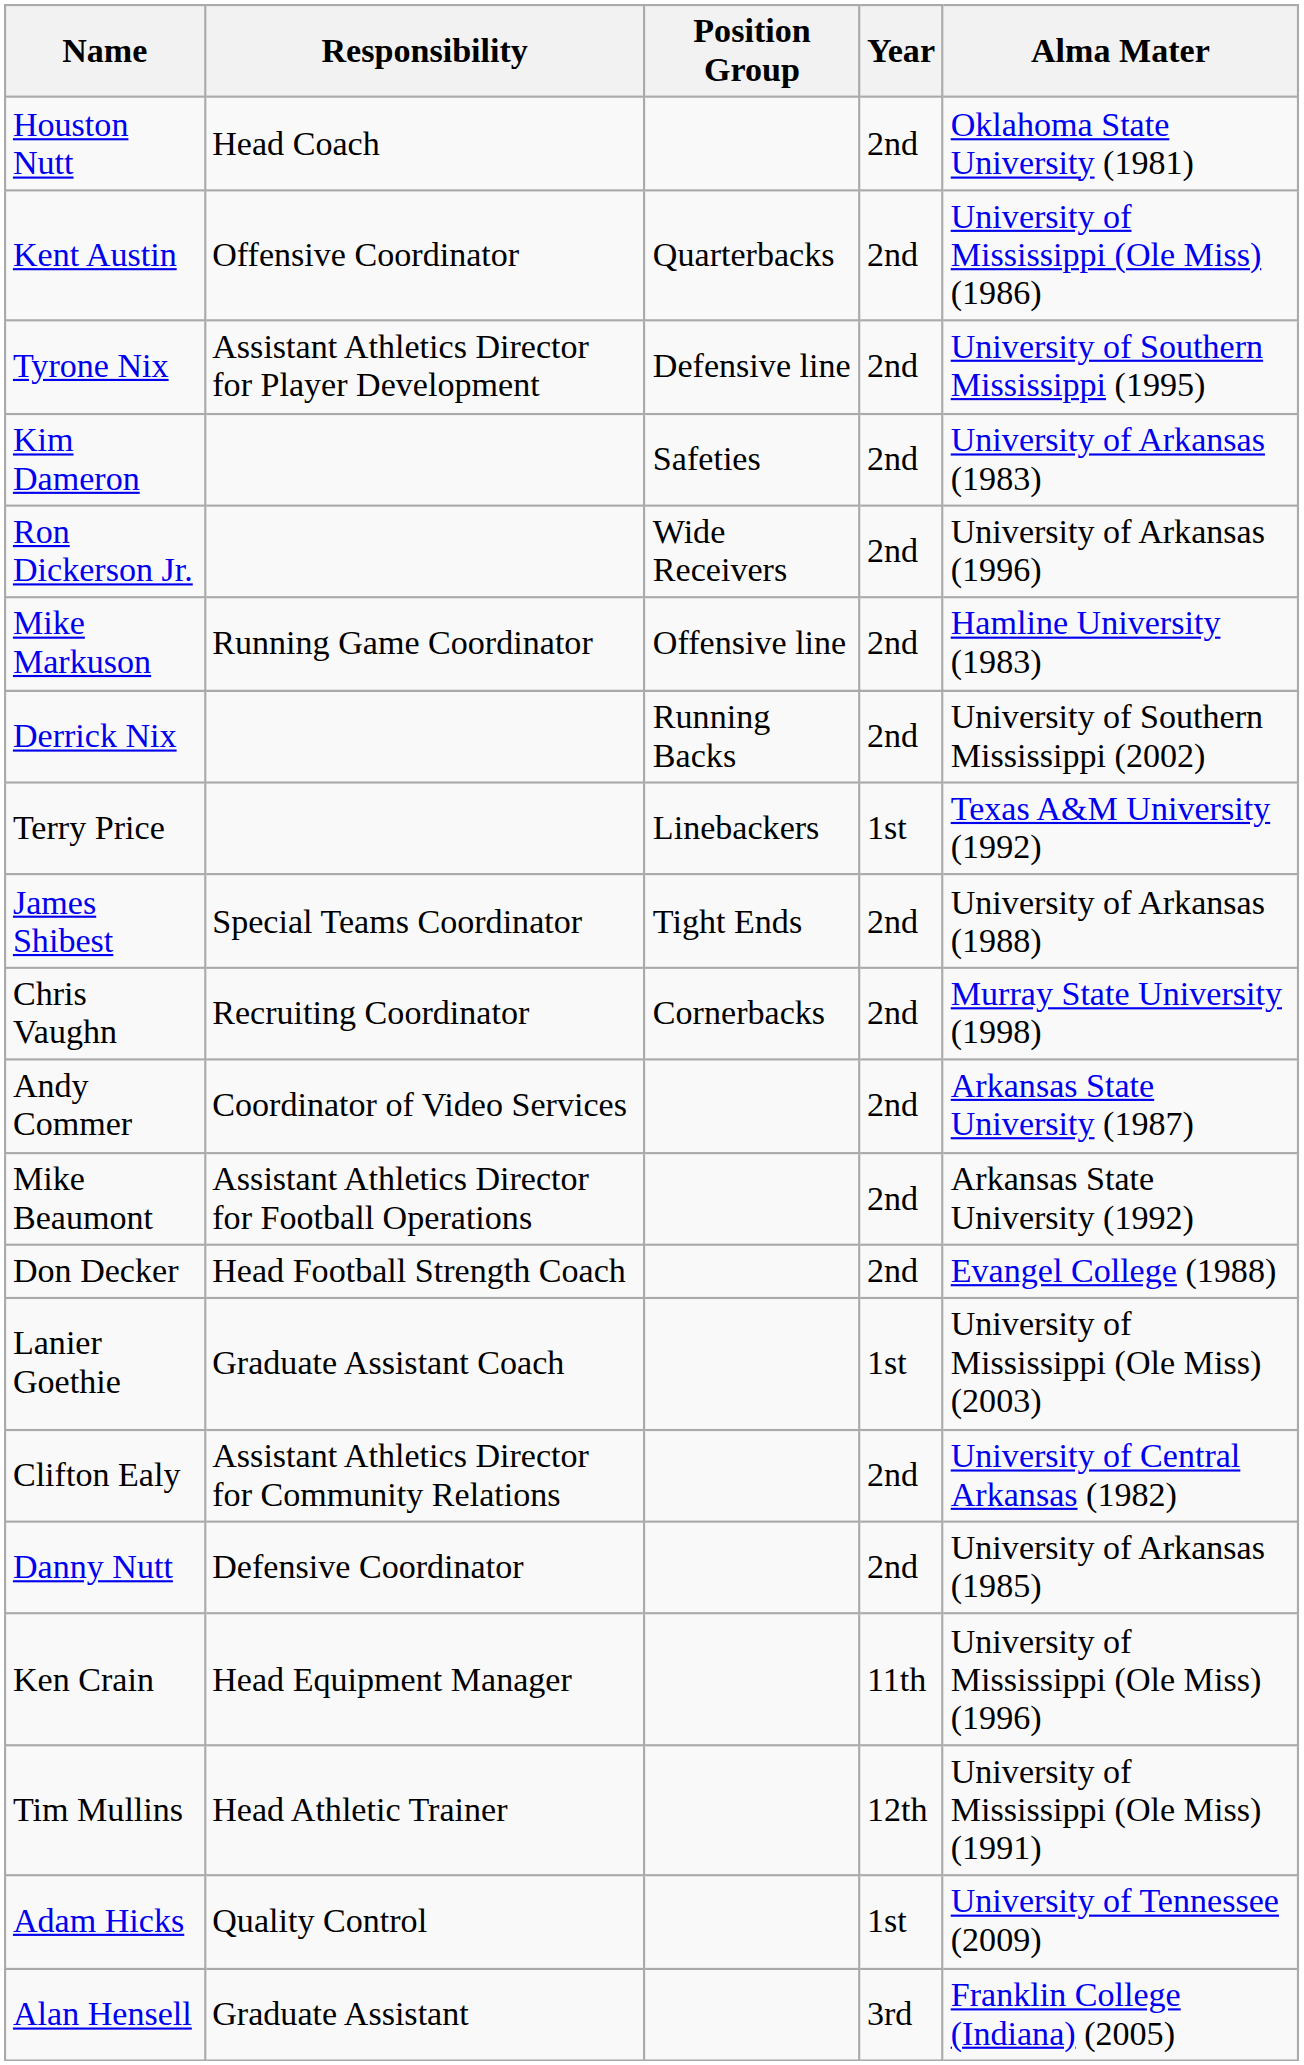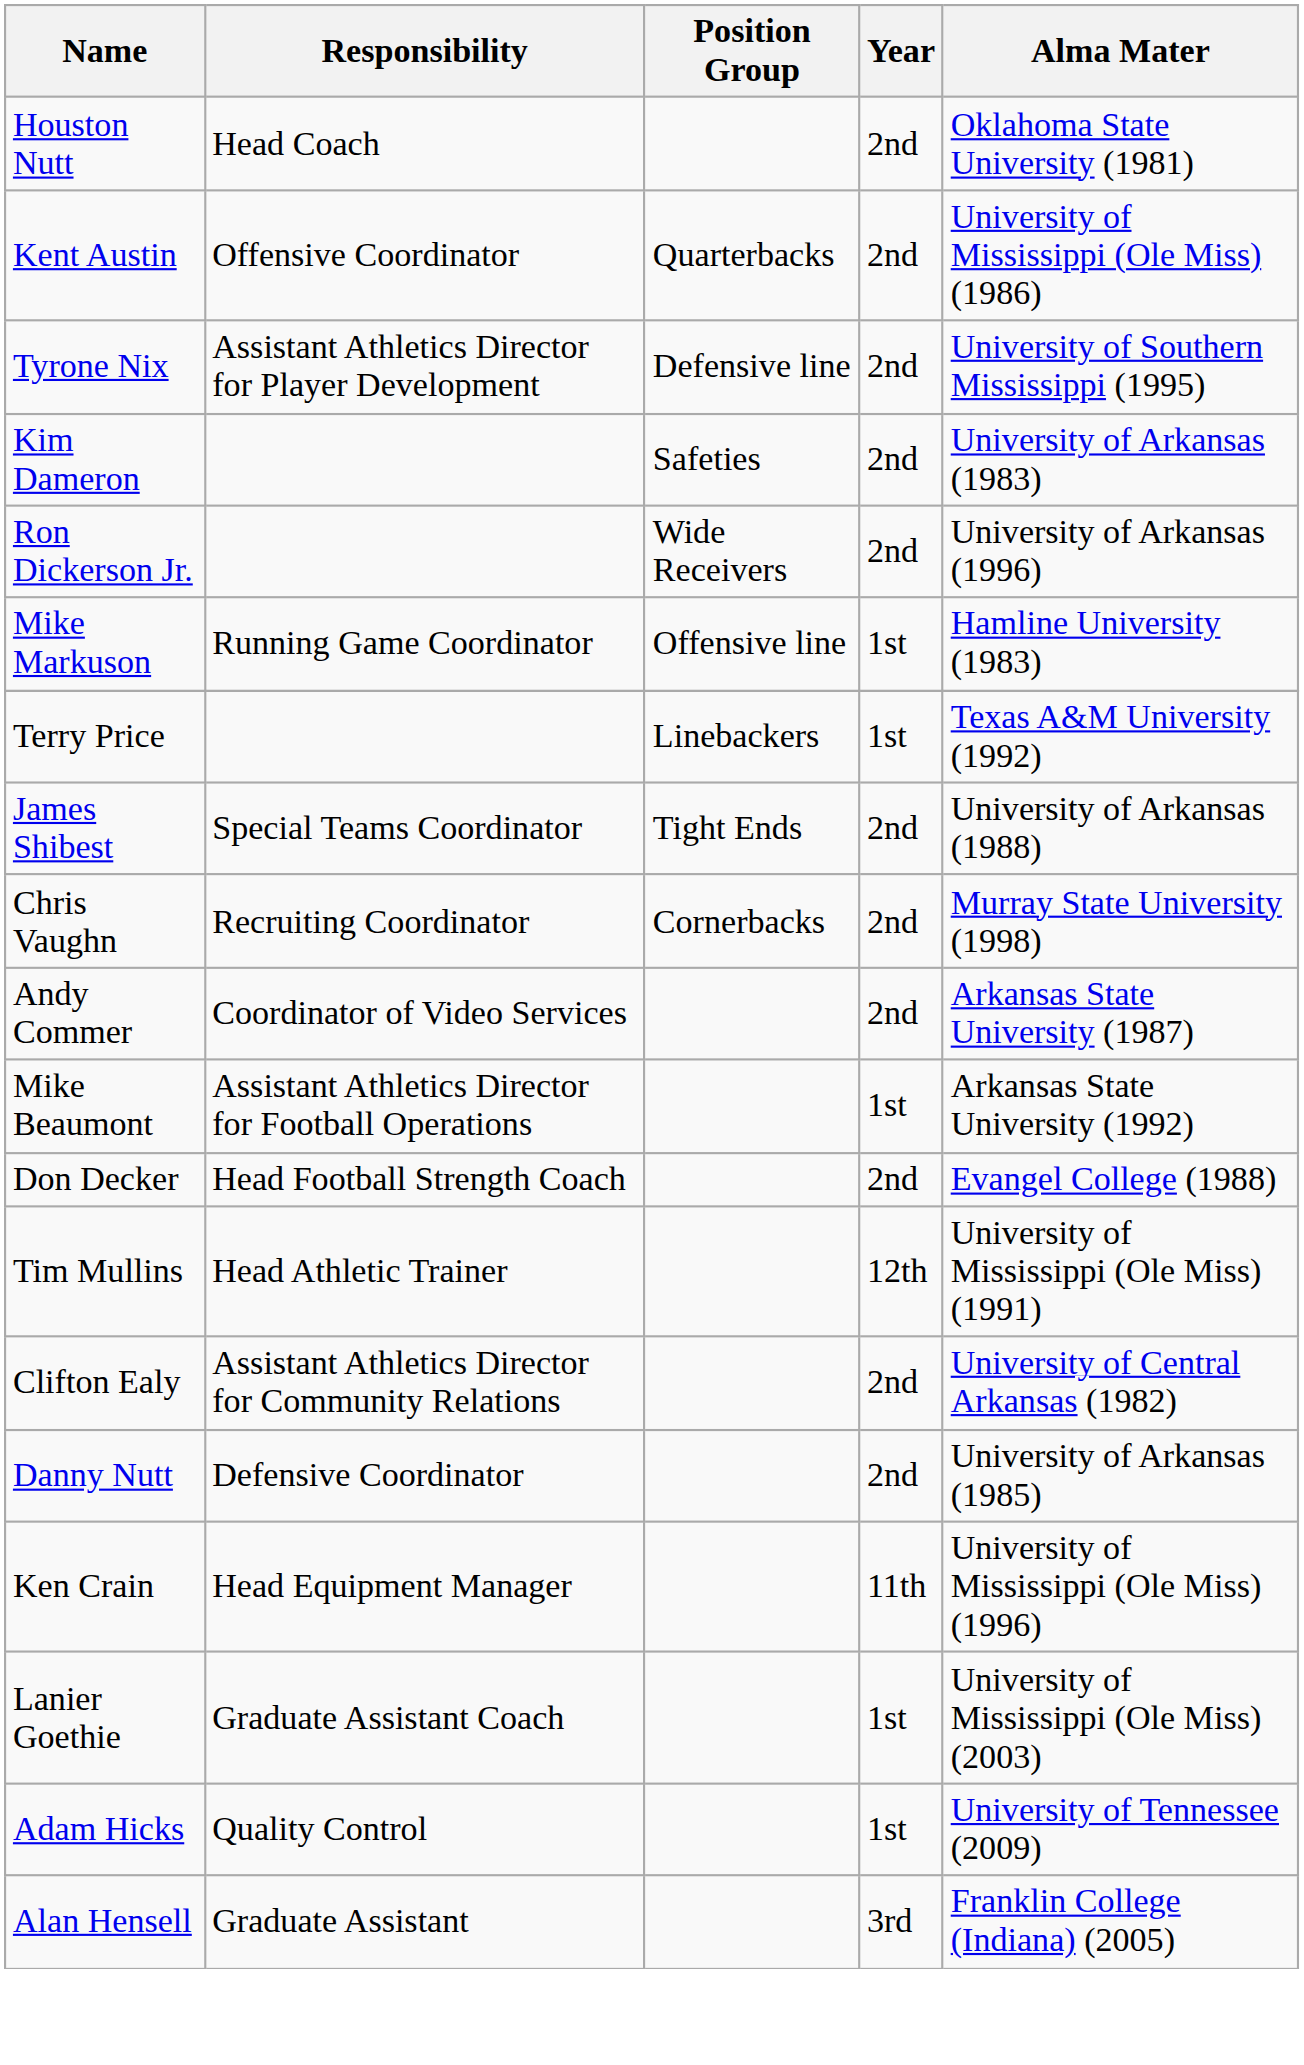Mike Markuson | Year: 2nd -> 1st
- row: Derrick Nix | Running Backs | 2nd | University of Southern Mississippi (2002)
Mike Beaumont | Year: 2nd -> 1st
rows swapped: Tim Mullins <-> Lanier Goethie
